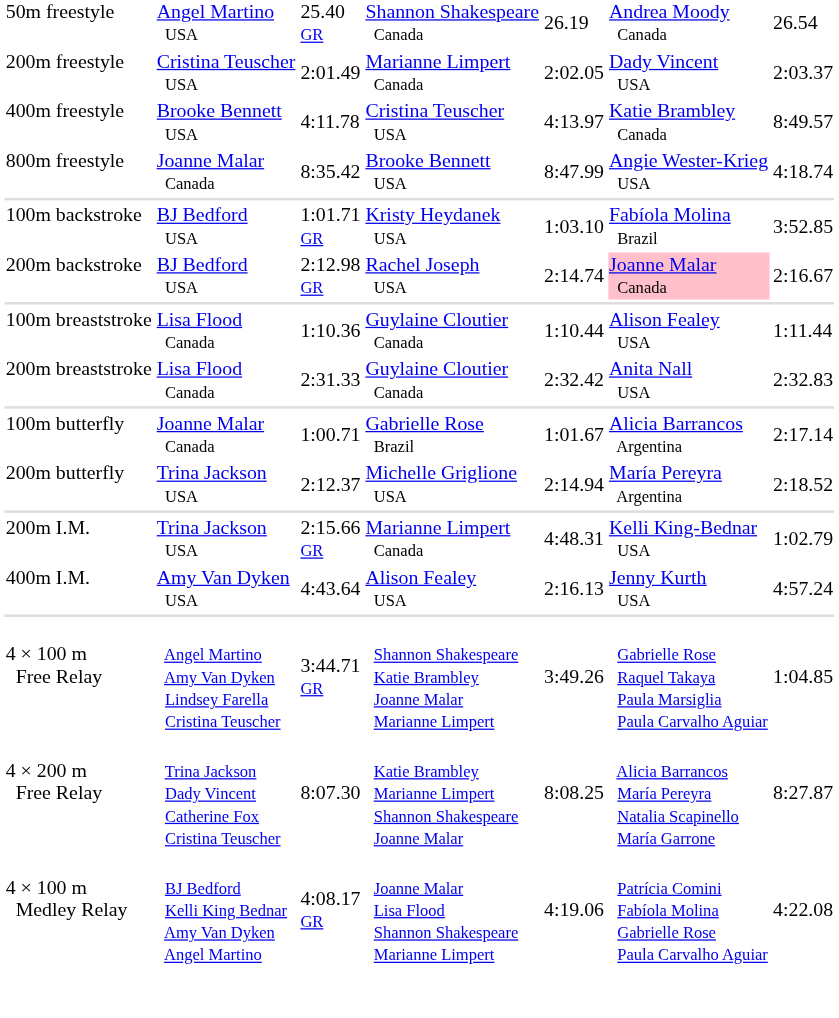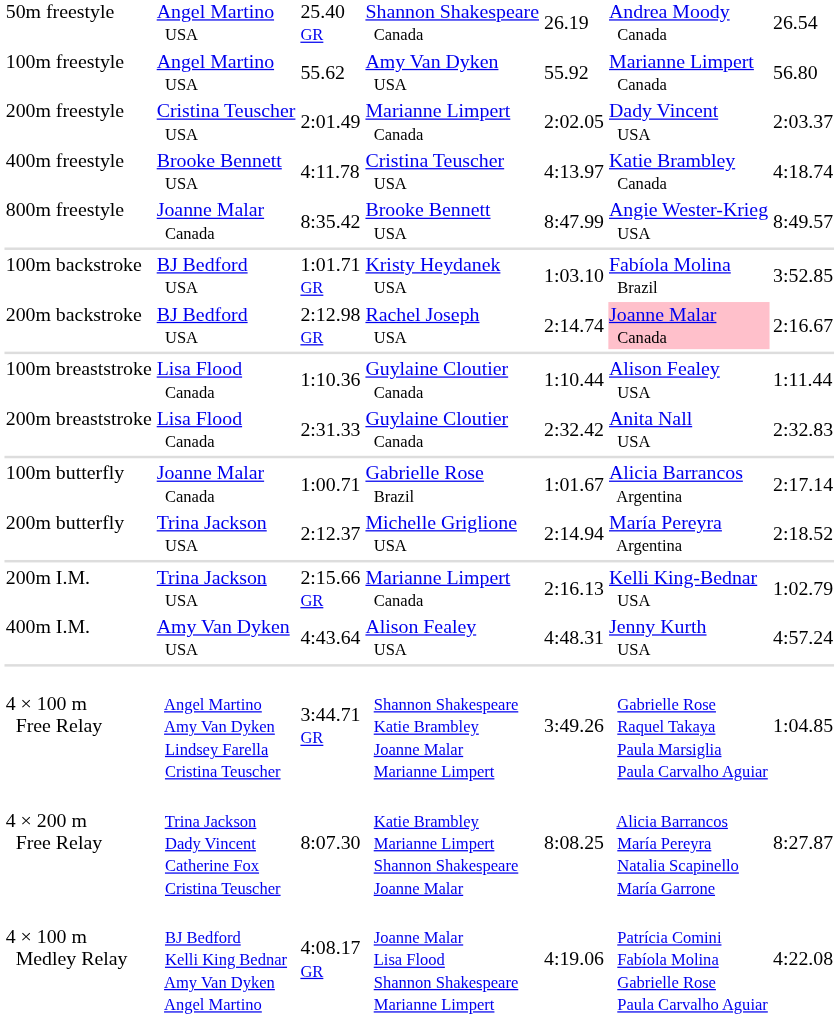+ row: 100m freestyle | Angel Martino USA | 55.62 | Amy Van Dyken USA | 55.92 | Marianne Limpert Canada | 56.80
400m freestyle | column 7: 8:49.57 -> 4:18.74
800m freestyle | column 7: 4:18.74 -> 8:49.57
200m I.M. | column 5: 4:48.31 -> 2:16.13
400m I.M. | column 5: 2:16.13 -> 4:48.31
